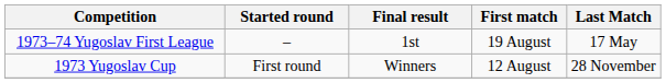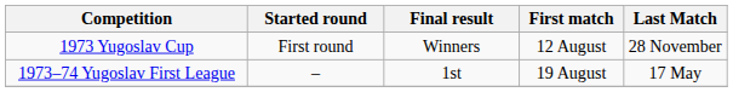rows swapped: 1973–74 Yugoslav First League <-> 1973 Yugoslav Cup
